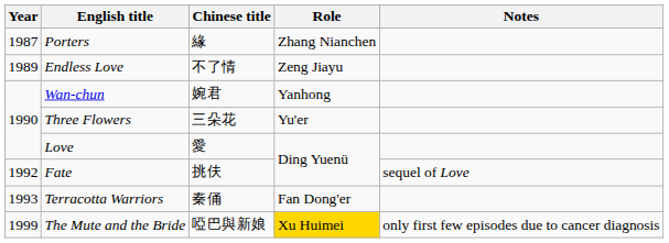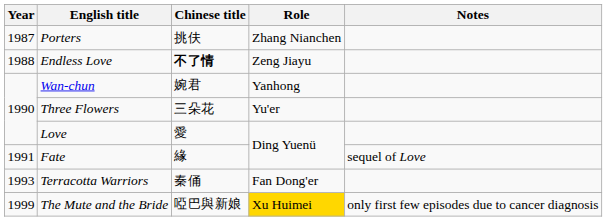Porters | Chinese title: 緣 -> 挑伕
Endless Love | Year: 1989 -> 1988
Endless Love | Chinese title: normal -> bold
Fate | Year: 1992 -> 1991
Fate | Chinese title: 挑伕 -> 緣
